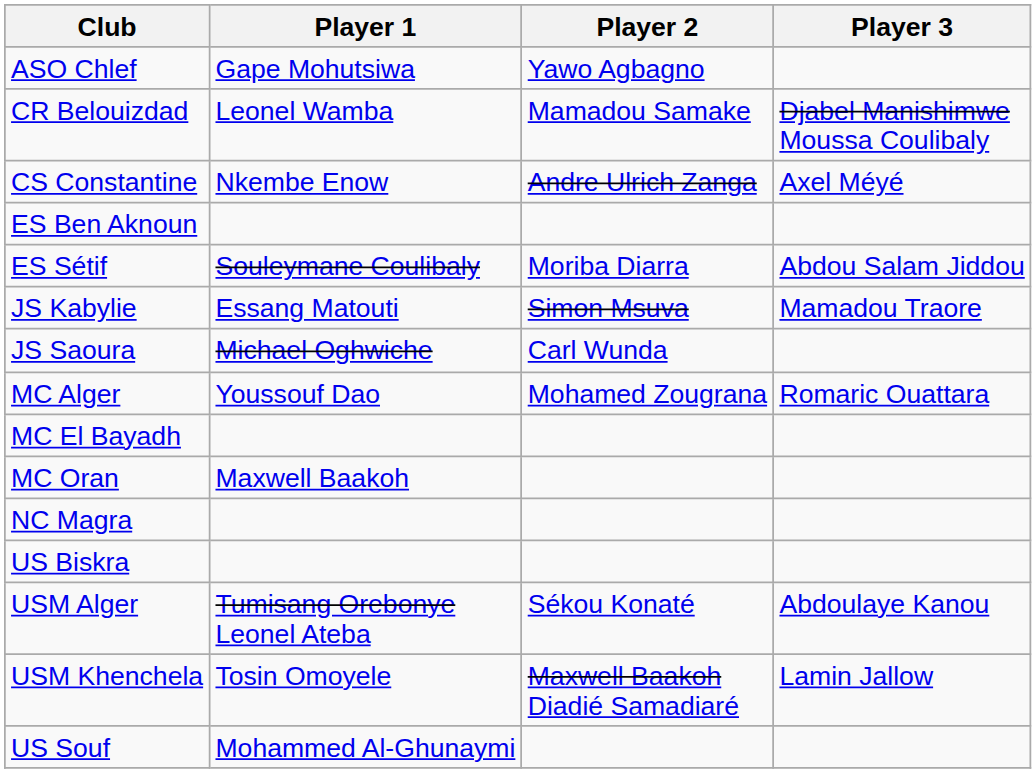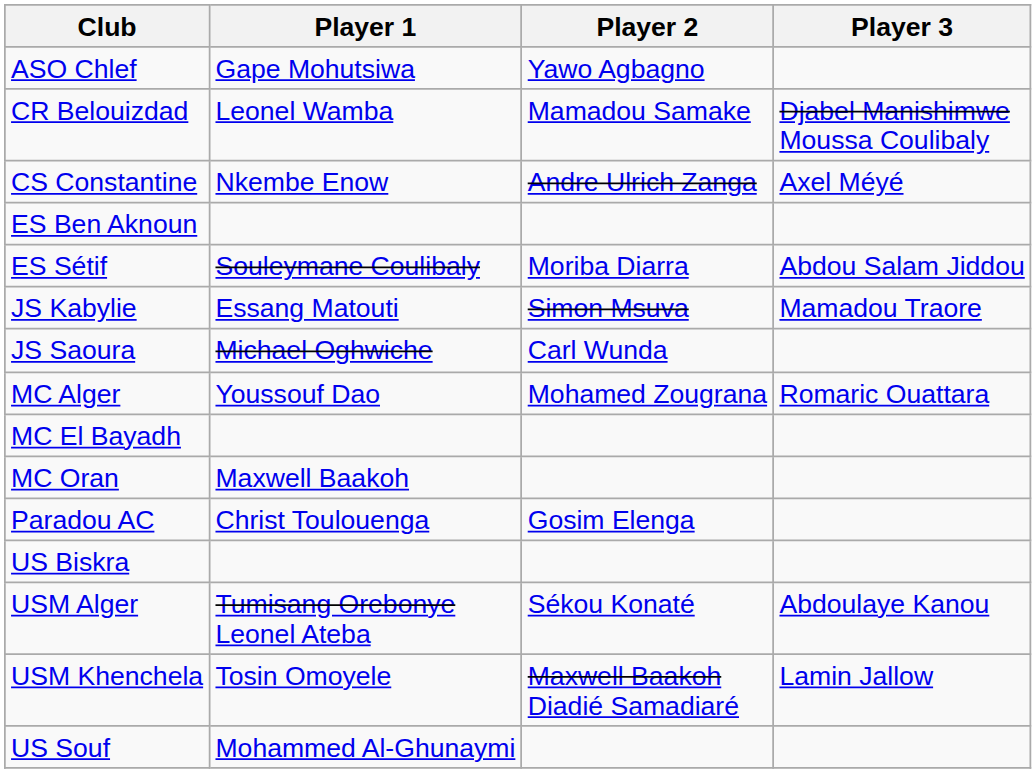- row: NC Magra
+ row: Paradou AC | Christ Toulouenga | Gosim Elenga
